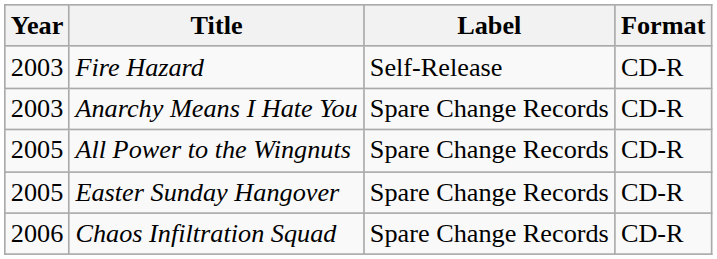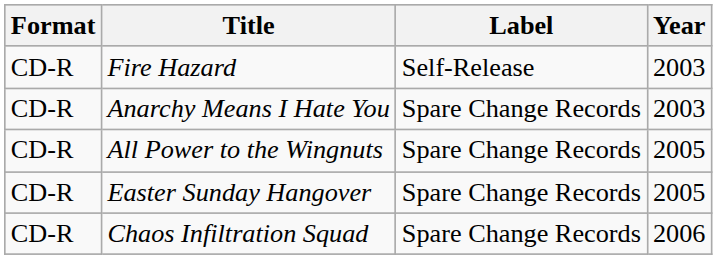columns swapped: Year <-> Format
